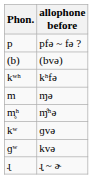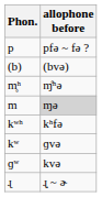rows swapped: m̥ʰ <-> kʷʰ
m | allophone before: no background -> lightgrey background
